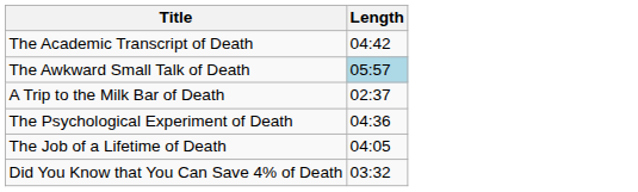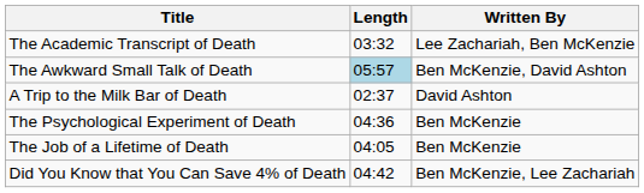+ column: Written By | Lee Zachariah, Ben McKenzie | Ben McKenzie, David Ashton | David Ashton | Ben McKenzie | Ben McKenzie | Ben McKenzie, Lee Zachariah
The Academic Transcript of Death | Length: 04:42 -> 03:32
Did You Know that You Can Save 4% of Death | Length: 03:32 -> 04:42
